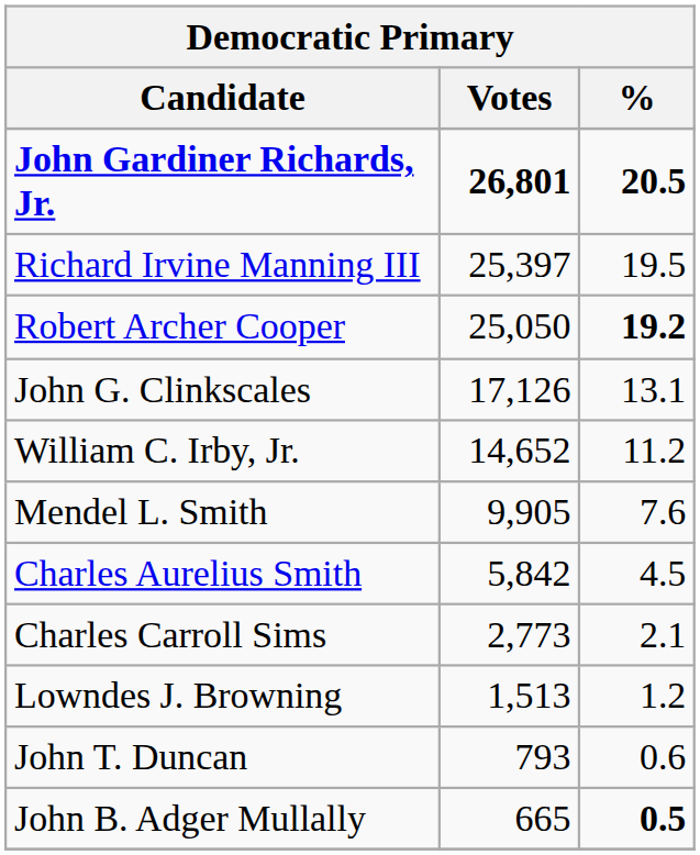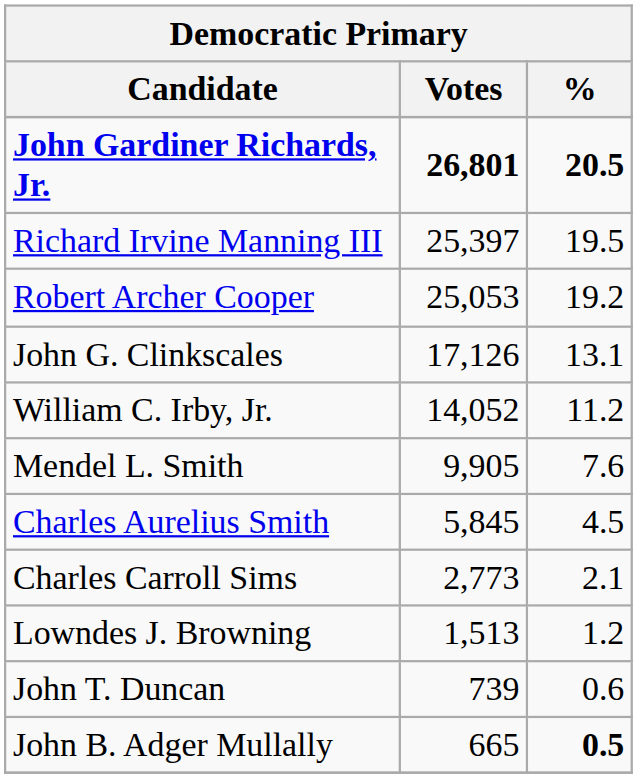Robert Archer Cooper | Votes: 25,050 -> 25,053
Robert Archer Cooper | %: bold -> normal
William C. Irby, Jr. | Votes: 14,652 -> 14,052
Charles Aurelius Smith | Votes: 5,842 -> 5,845
John T. Duncan | Votes: 793 -> 739
